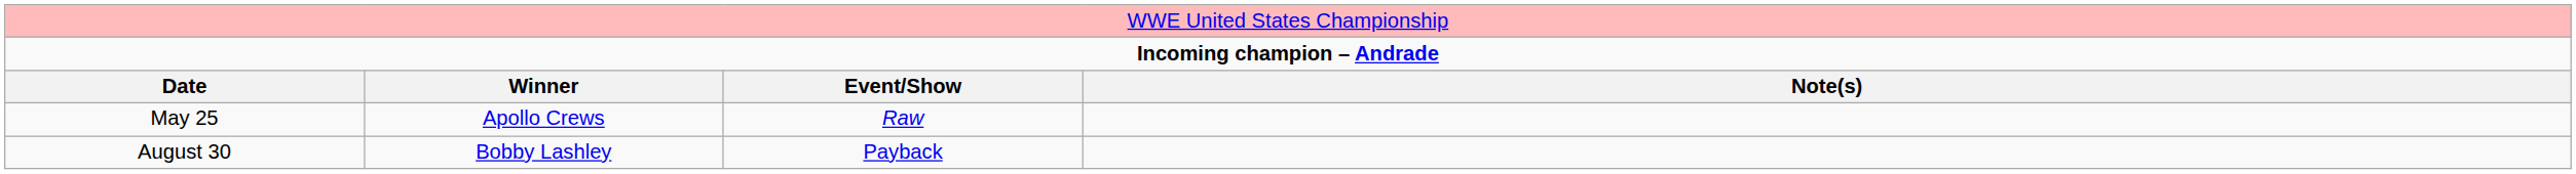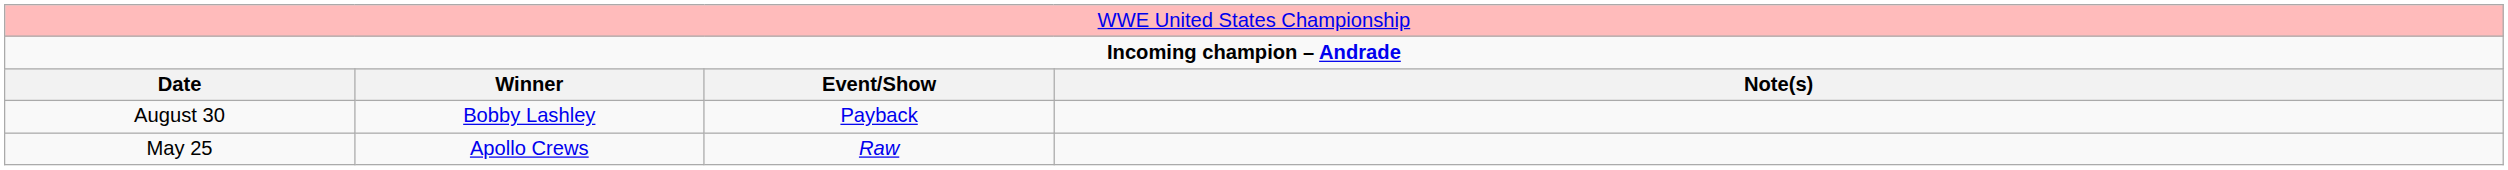rows swapped: May 25 <-> August 30
